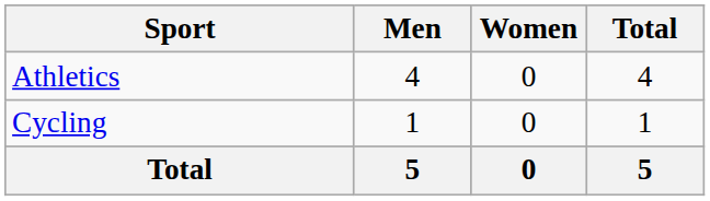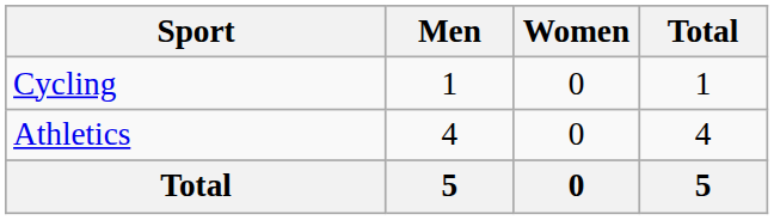rows swapped: Athletics <-> Cycling
